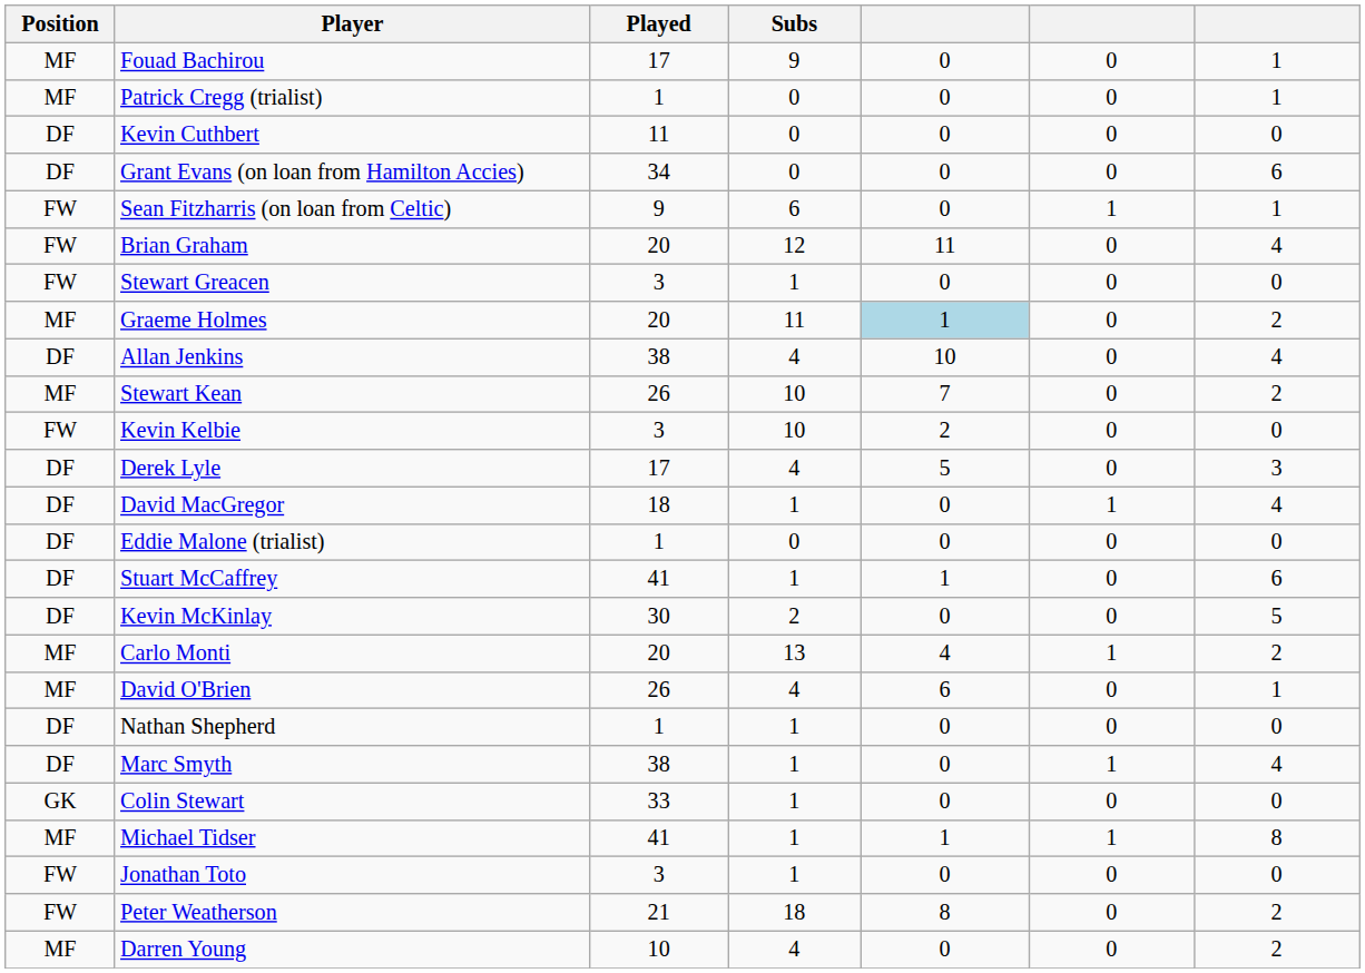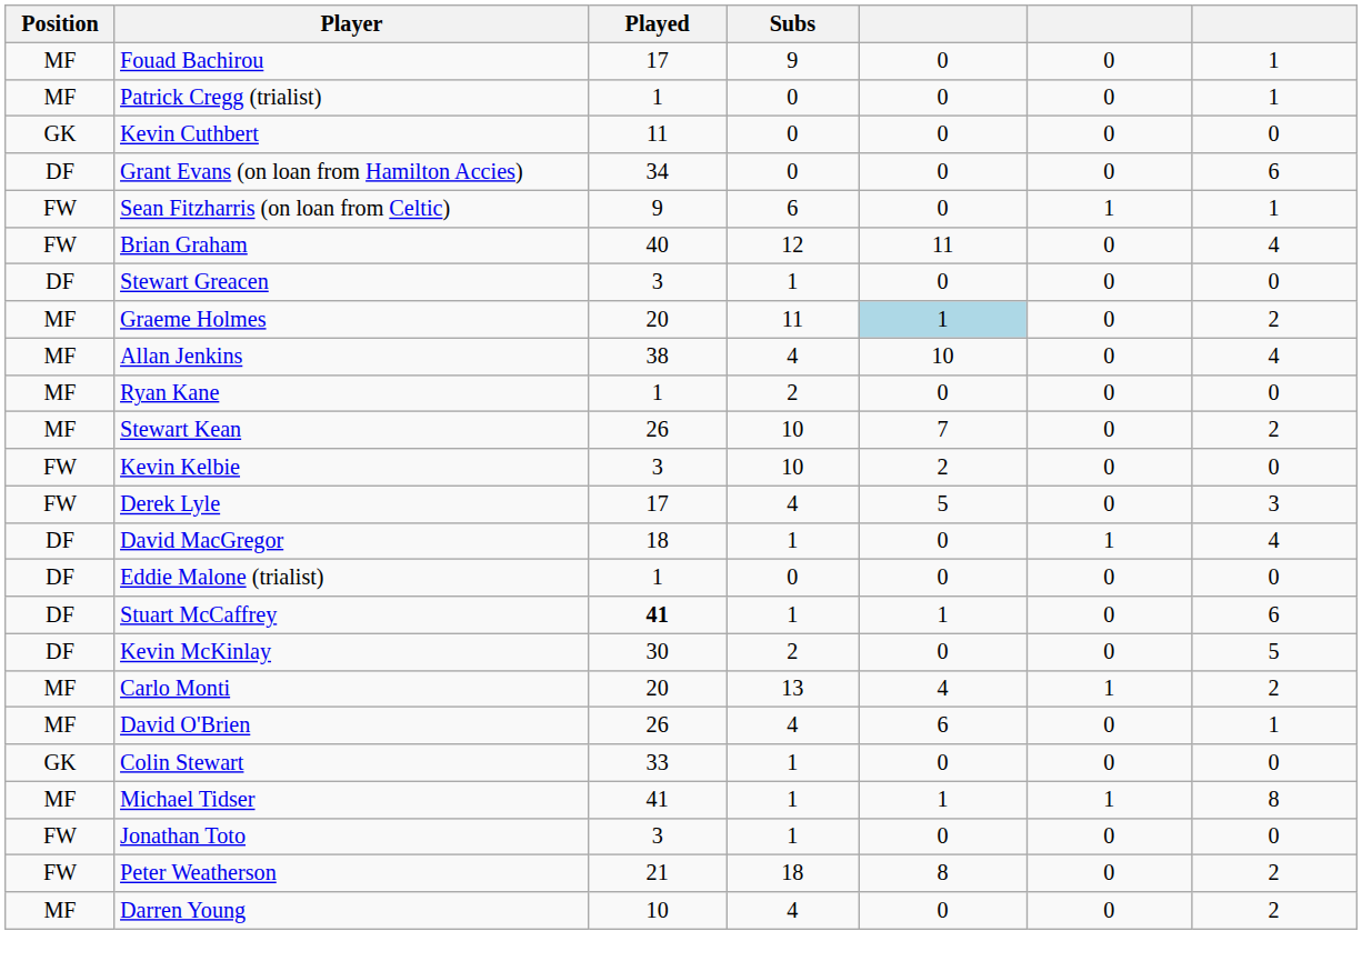Kevin Cuthbert | Position: DF -> GK
Brian Graham | Played: 20 -> 40
Stewart Greacen | Position: FW -> DF
Allan Jenkins | Position: DF -> MF
+ row: MF | Ryan Kane | 1 | 2 | 0 | 0 | 0
Derek Lyle | Position: DF -> FW
Stuart McCaffrey | Played: normal -> bold
- row: DF | Nathan Shepherd | 1 | 1 | 0 | 0 | 0
- row: DF | Marc Smyth | 38 | 1 | 0 | 1 | 4
